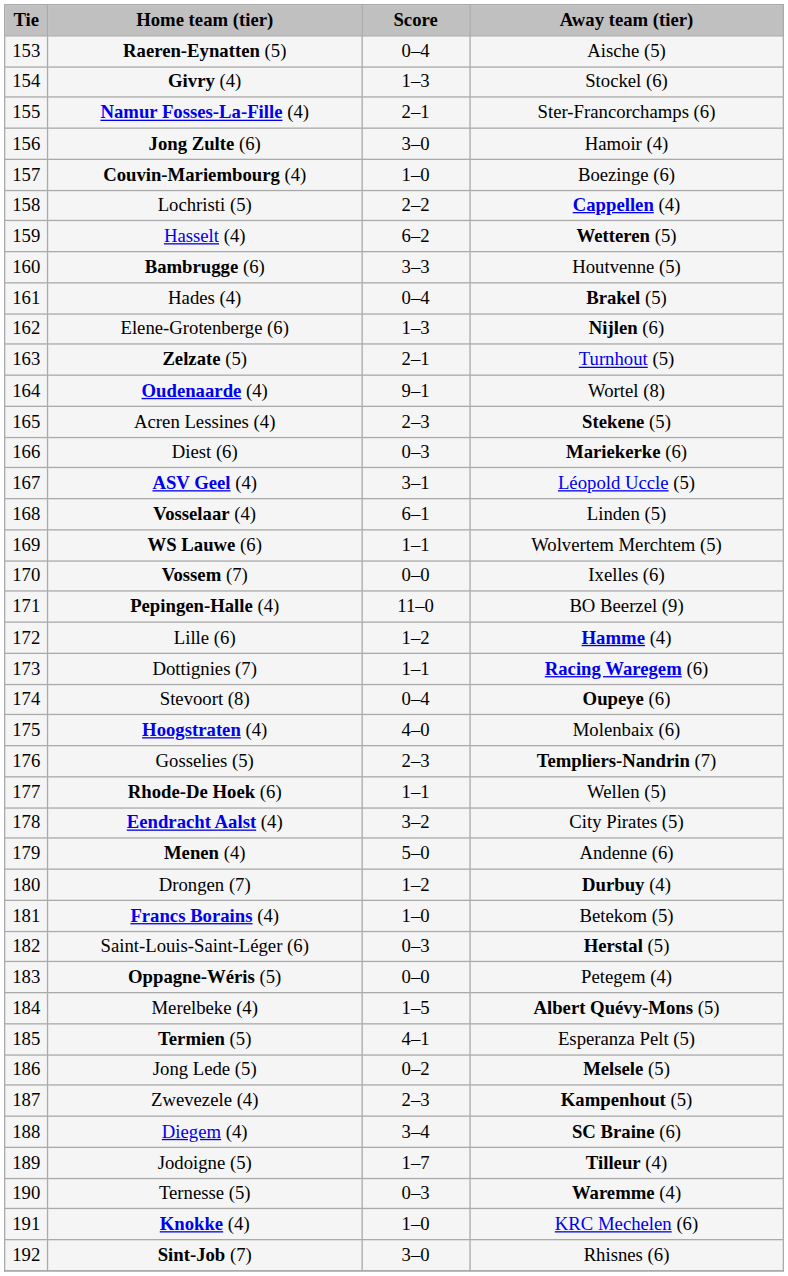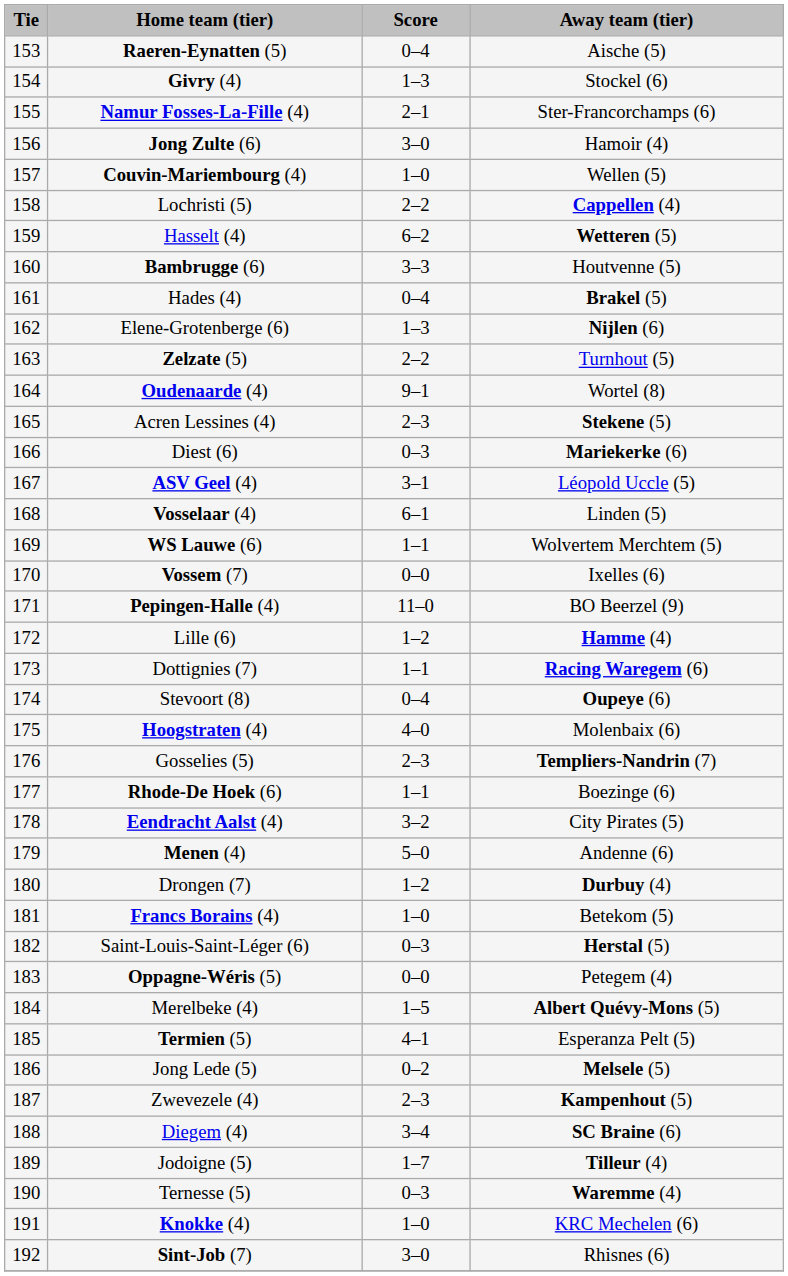Couvin-Mariembourg (4) | Away team (tier): Boezinge (6) -> Wellen (5)
Zelzate (5) | Score: 2–1 -> 2–2
Rhode-De Hoek (6) | Away team (tier): Wellen (5) -> Boezinge (6)
